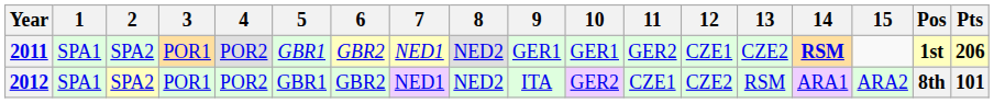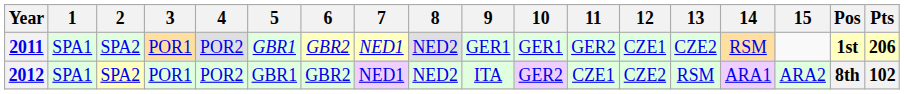2011 | 14: bold -> normal
2012 | Pts: 101 -> 102
